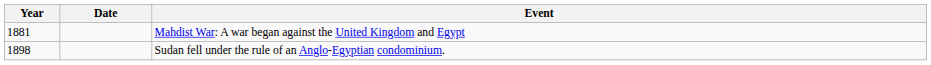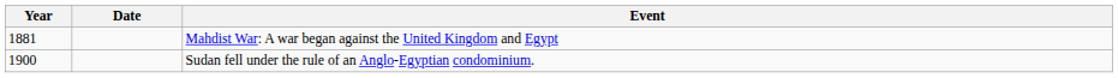Sudan fell under the rule of an Anglo-Egyptian condominium. | Year: 1898 -> 1900
